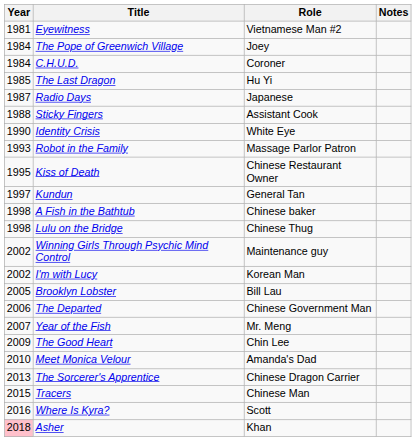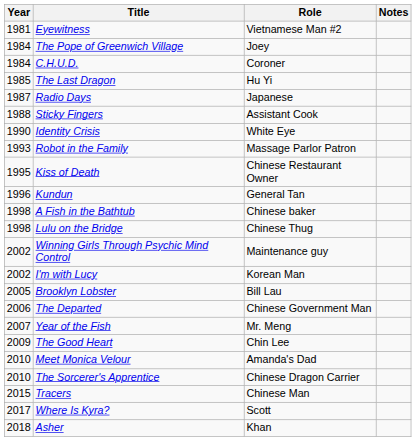Kundun | Year: 1997 -> 1996
The Sorcerer's Apprentice | Year: 2013 -> 2010
Where Is Kyra? | Year: 2016 -> 2017
Asher | Year: pink background -> no background
